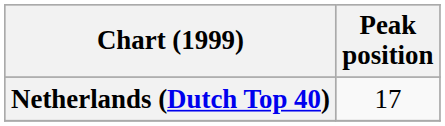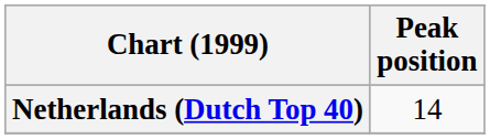Netherlands (Dutch Top 40) | Peak position: 17 -> 14
